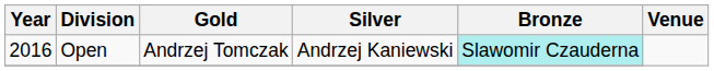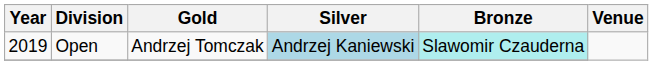Open | Year: 2016 -> 2019
Open | Silver: no background -> lightblue background
